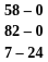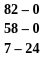rows swapped: 82 – 0 <-> 58 – 0
